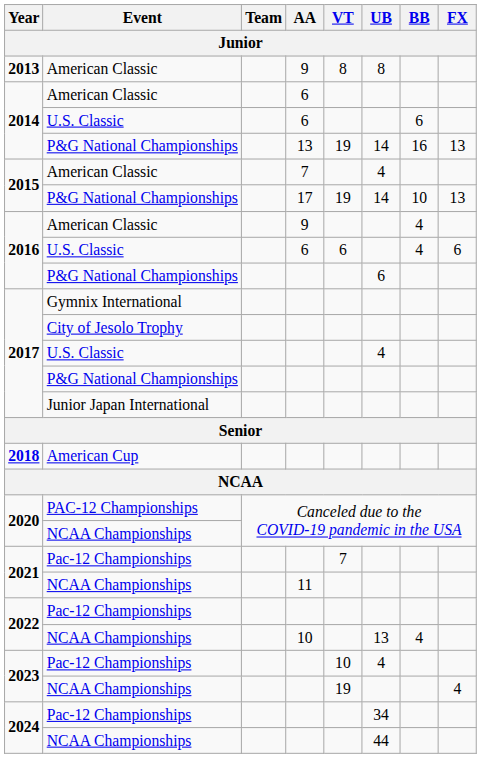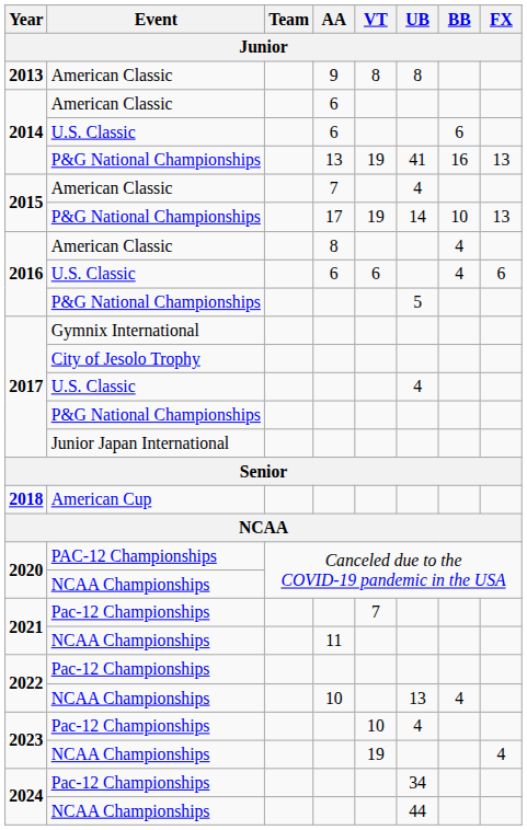2014 / P&G National Championships | UB: 14 -> 41
2016 / American Classic | AA: 9 -> 8
2016 / P&G National Championships | UB: 6 -> 5
